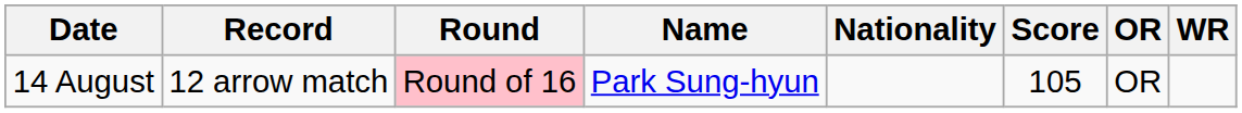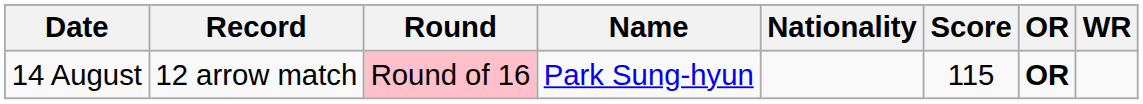14 August | Score: 105 -> 115
14 August | OR: normal -> bold
